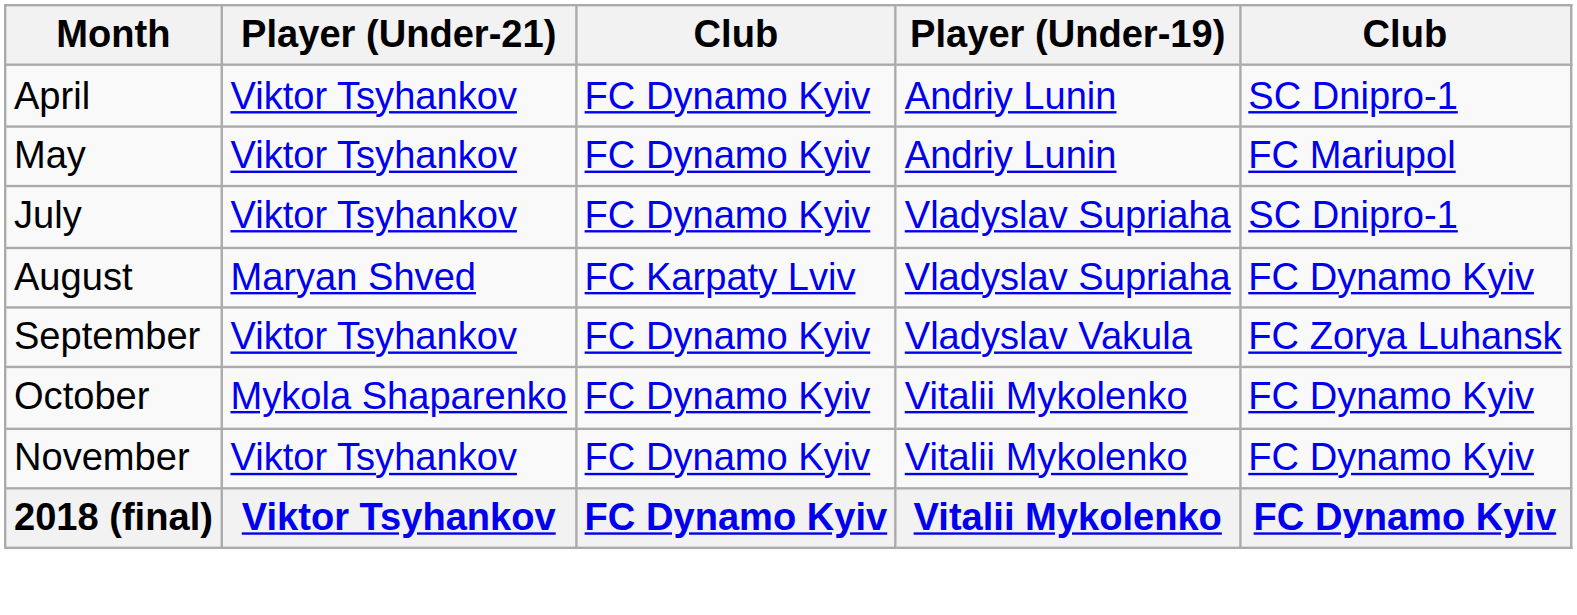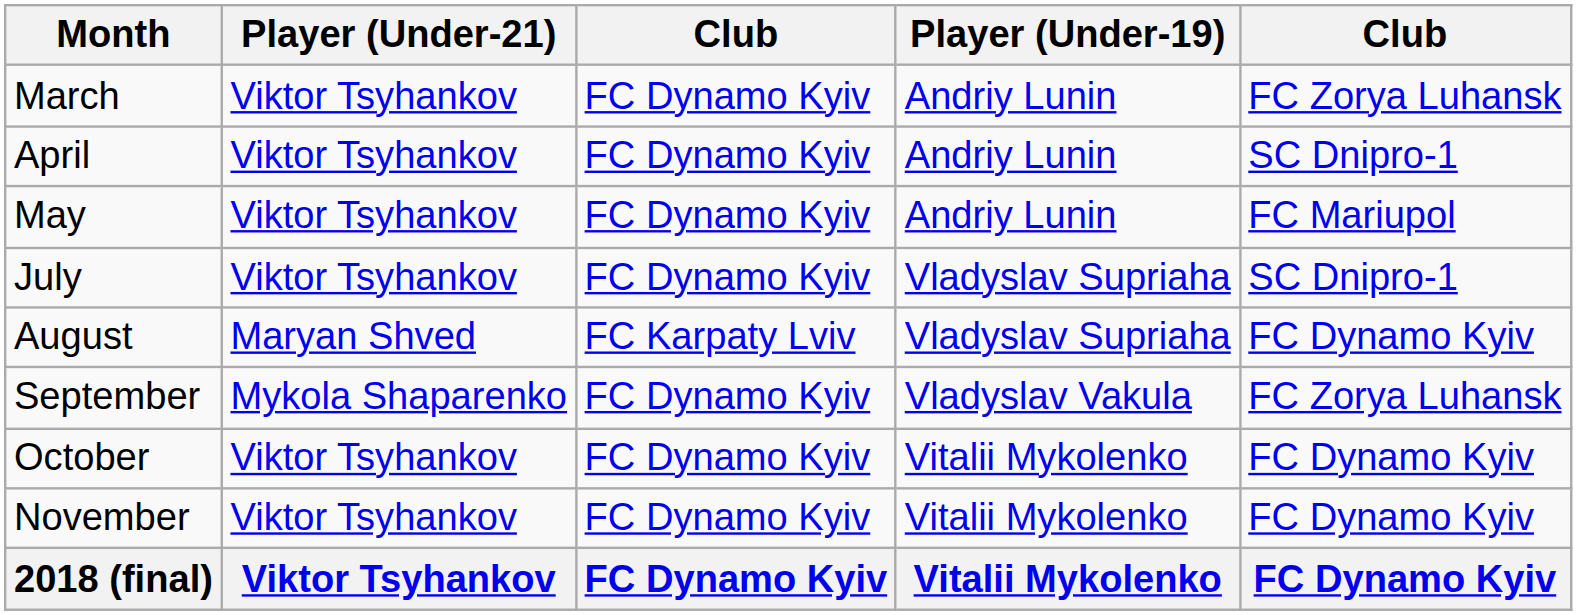+ row: March | Viktor Tsyhankov | FC Dynamo Kyiv | Andriy Lunin | FC Zorya Luhansk
September | Player (Under-21): Viktor Tsyhankov -> Mykola Shaparenko
October | Player (Under-21): Mykola Shaparenko -> Viktor Tsyhankov
